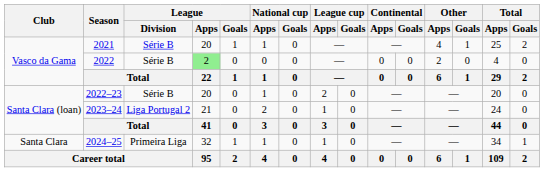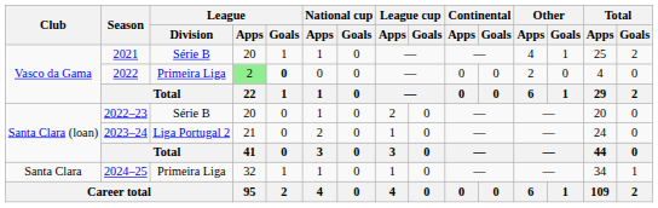2022 | League / Division: Série B -> Primeira Liga
2022 | League / Goals: normal -> bold
